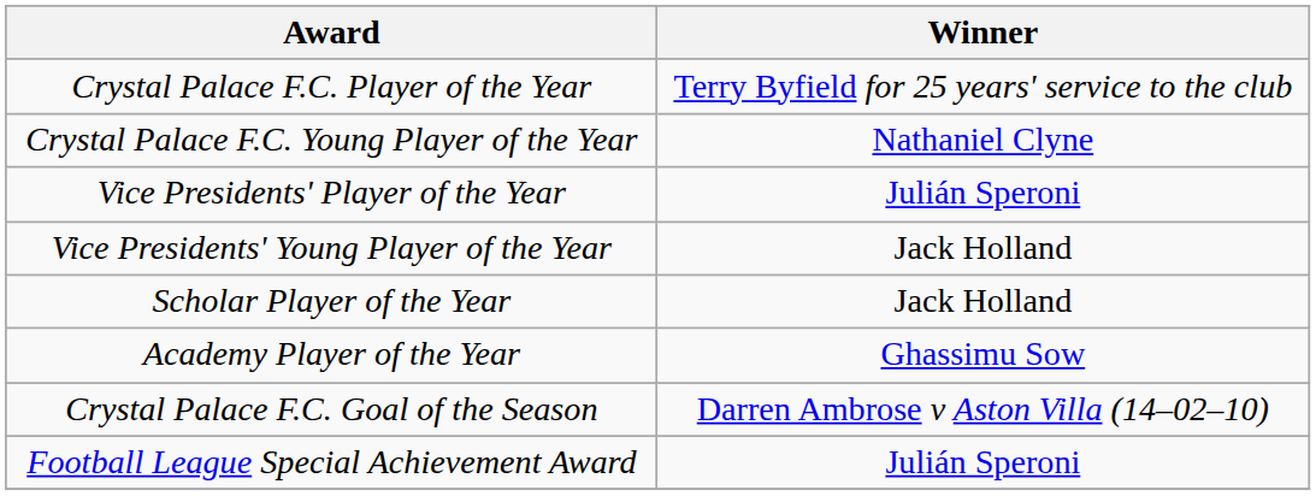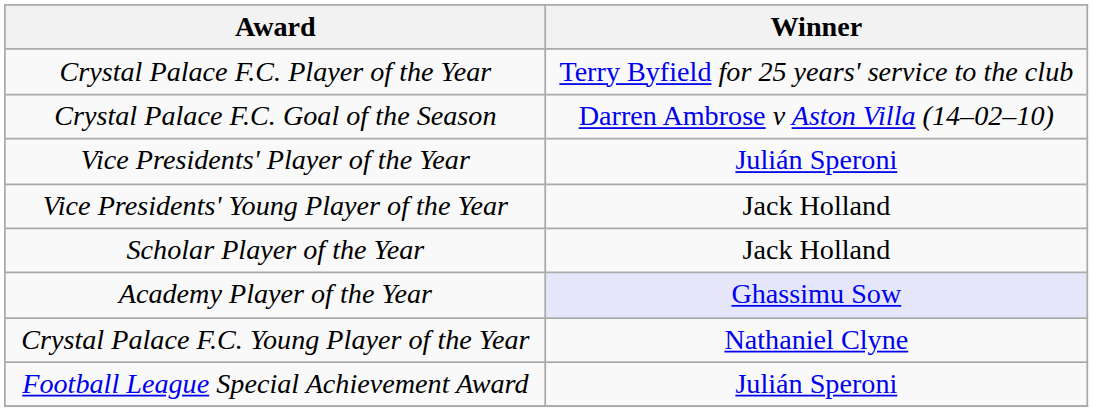rows swapped: Crystal Palace F.C. Young Player of the Year <-> Crystal Palace F.C. Goal of the Season
Academy Player of the Year | Winner: no background -> lavender background
